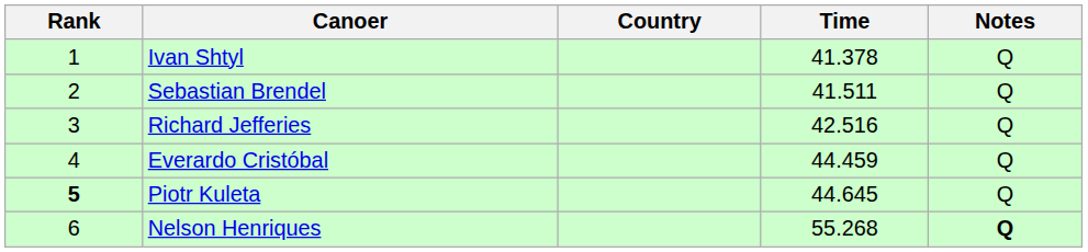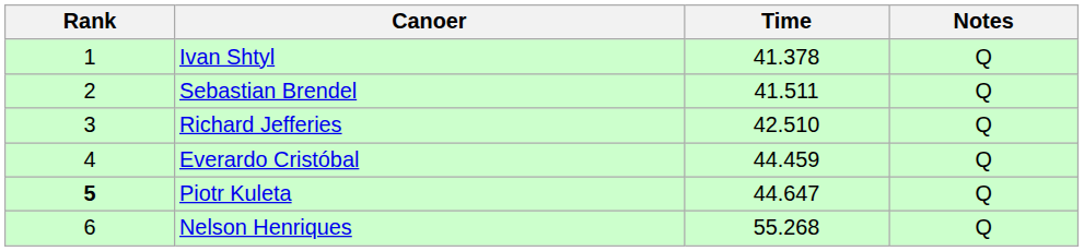- column: Country
Richard Jefferies | Time: 42.516 -> 42.510
Piotr Kuleta | Time: 44.645 -> 44.647
Nelson Henriques | Notes: bold -> normal
